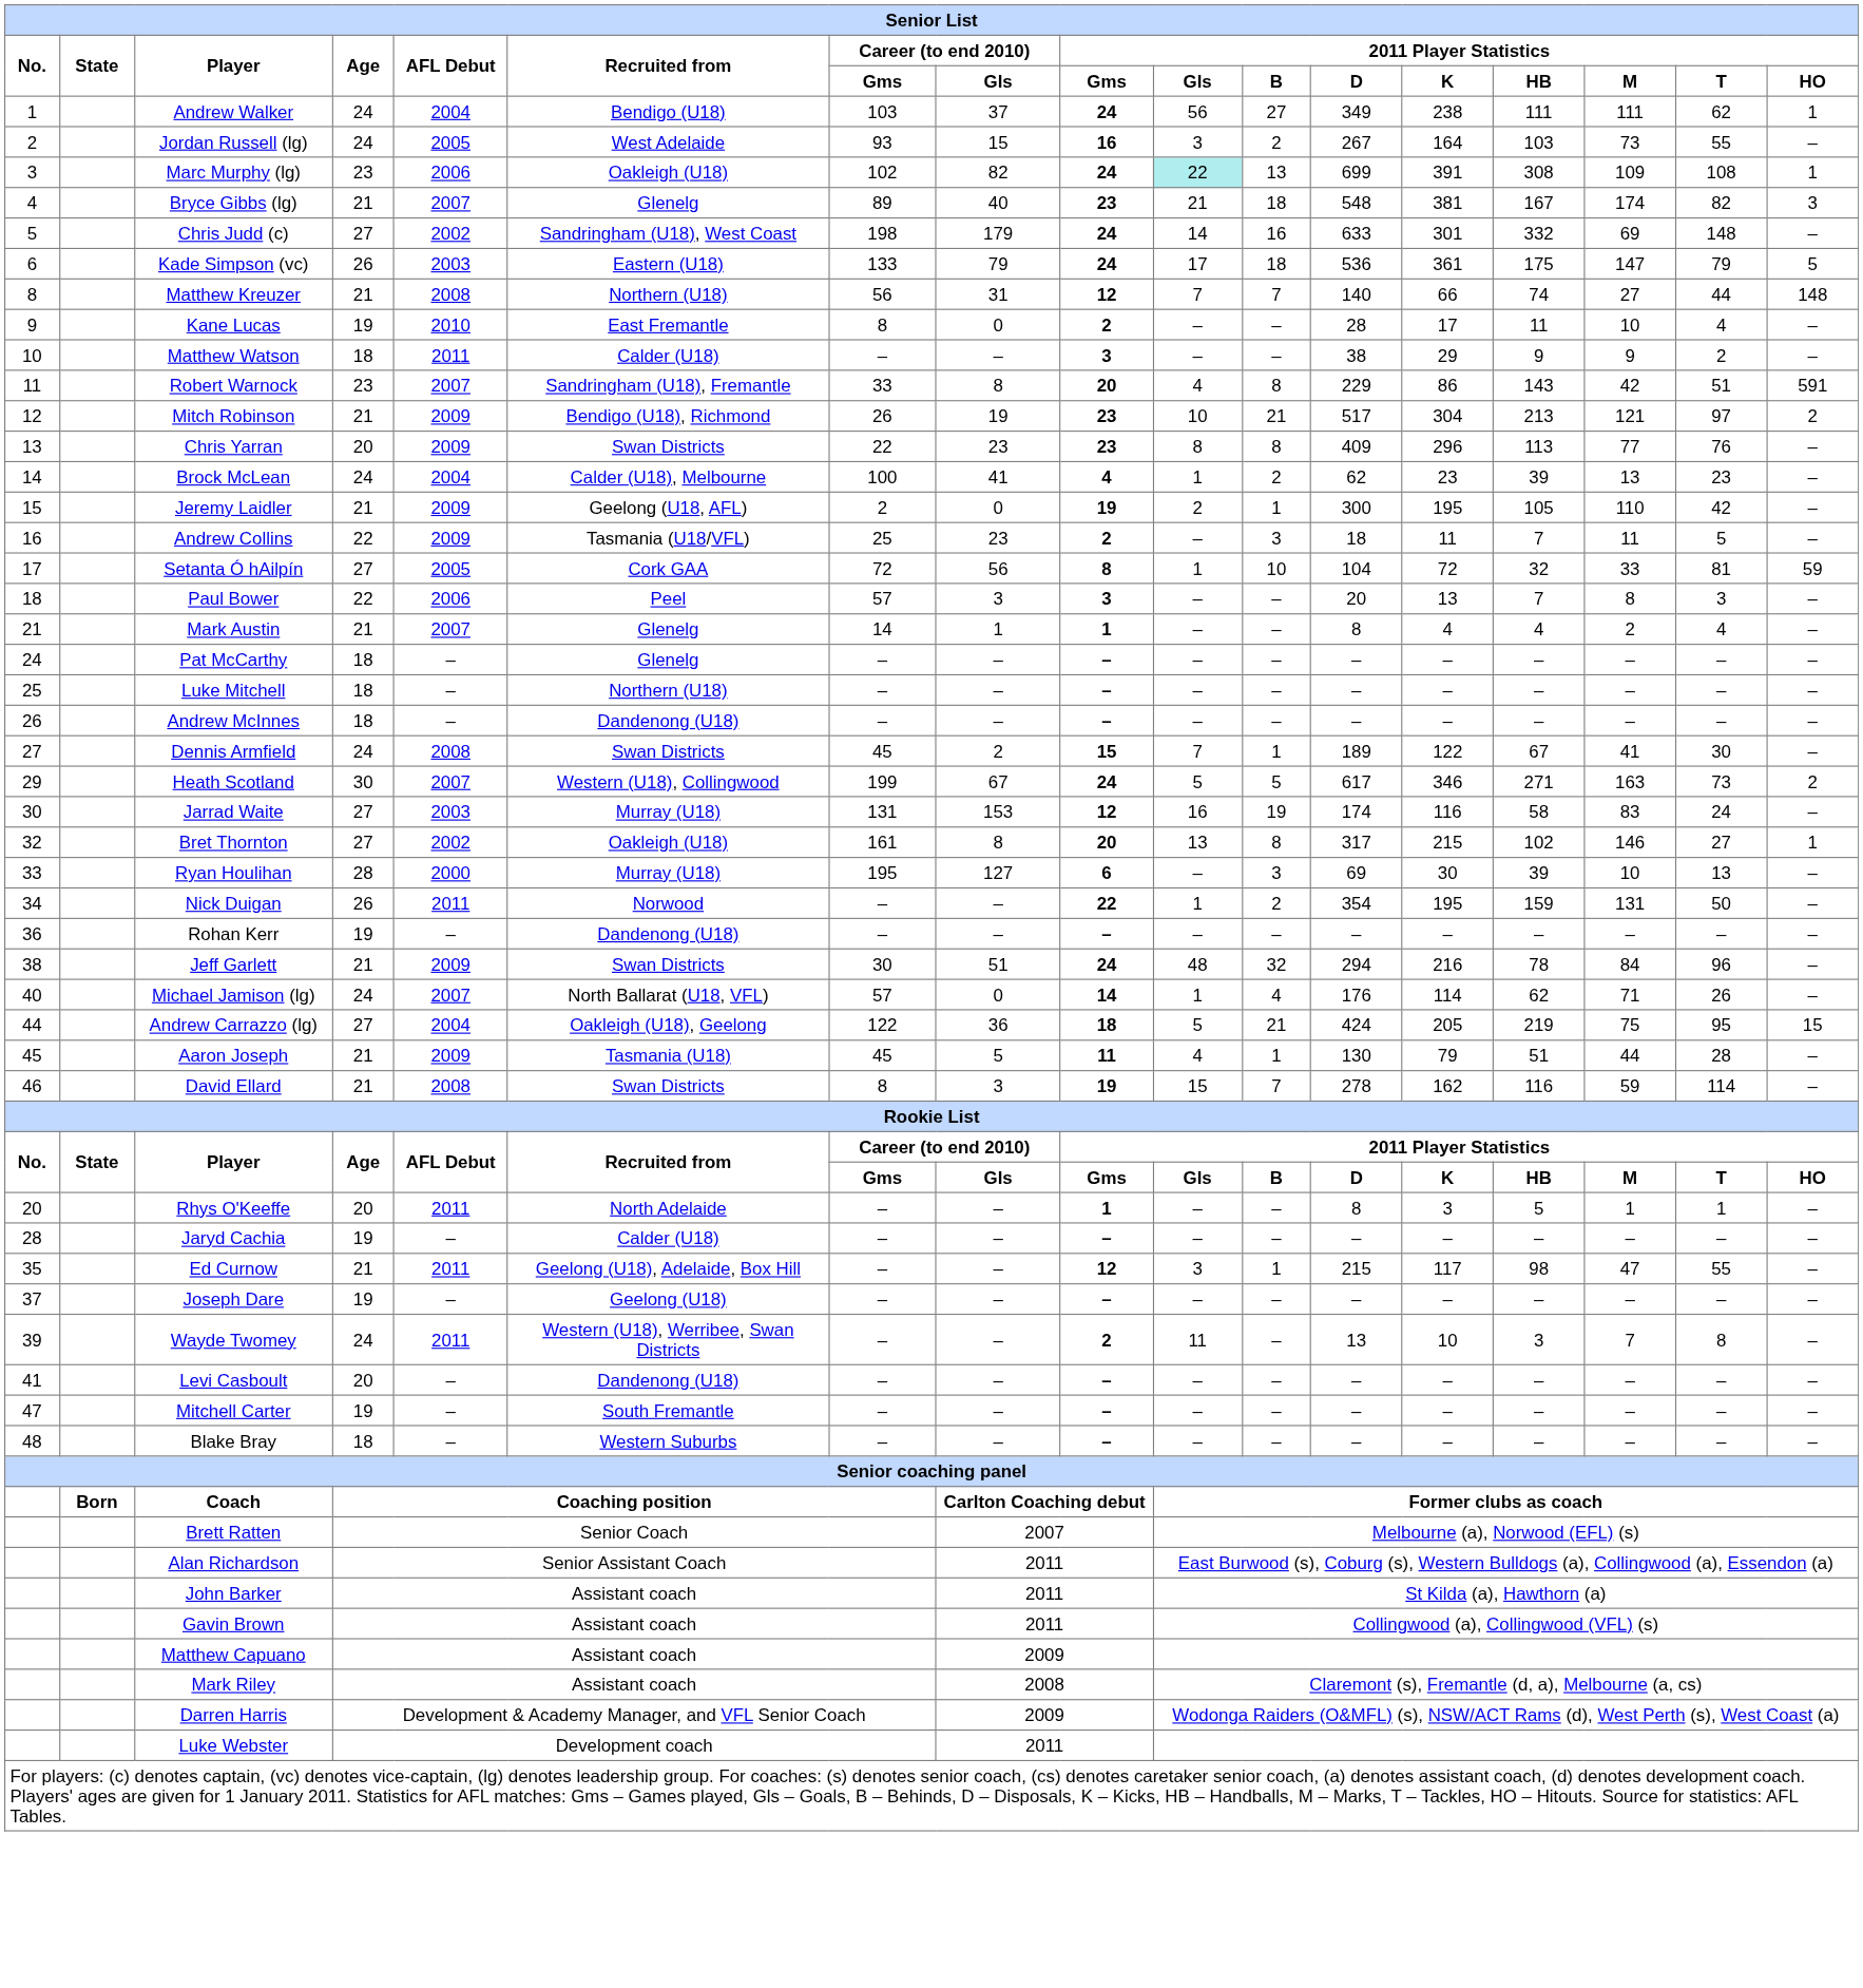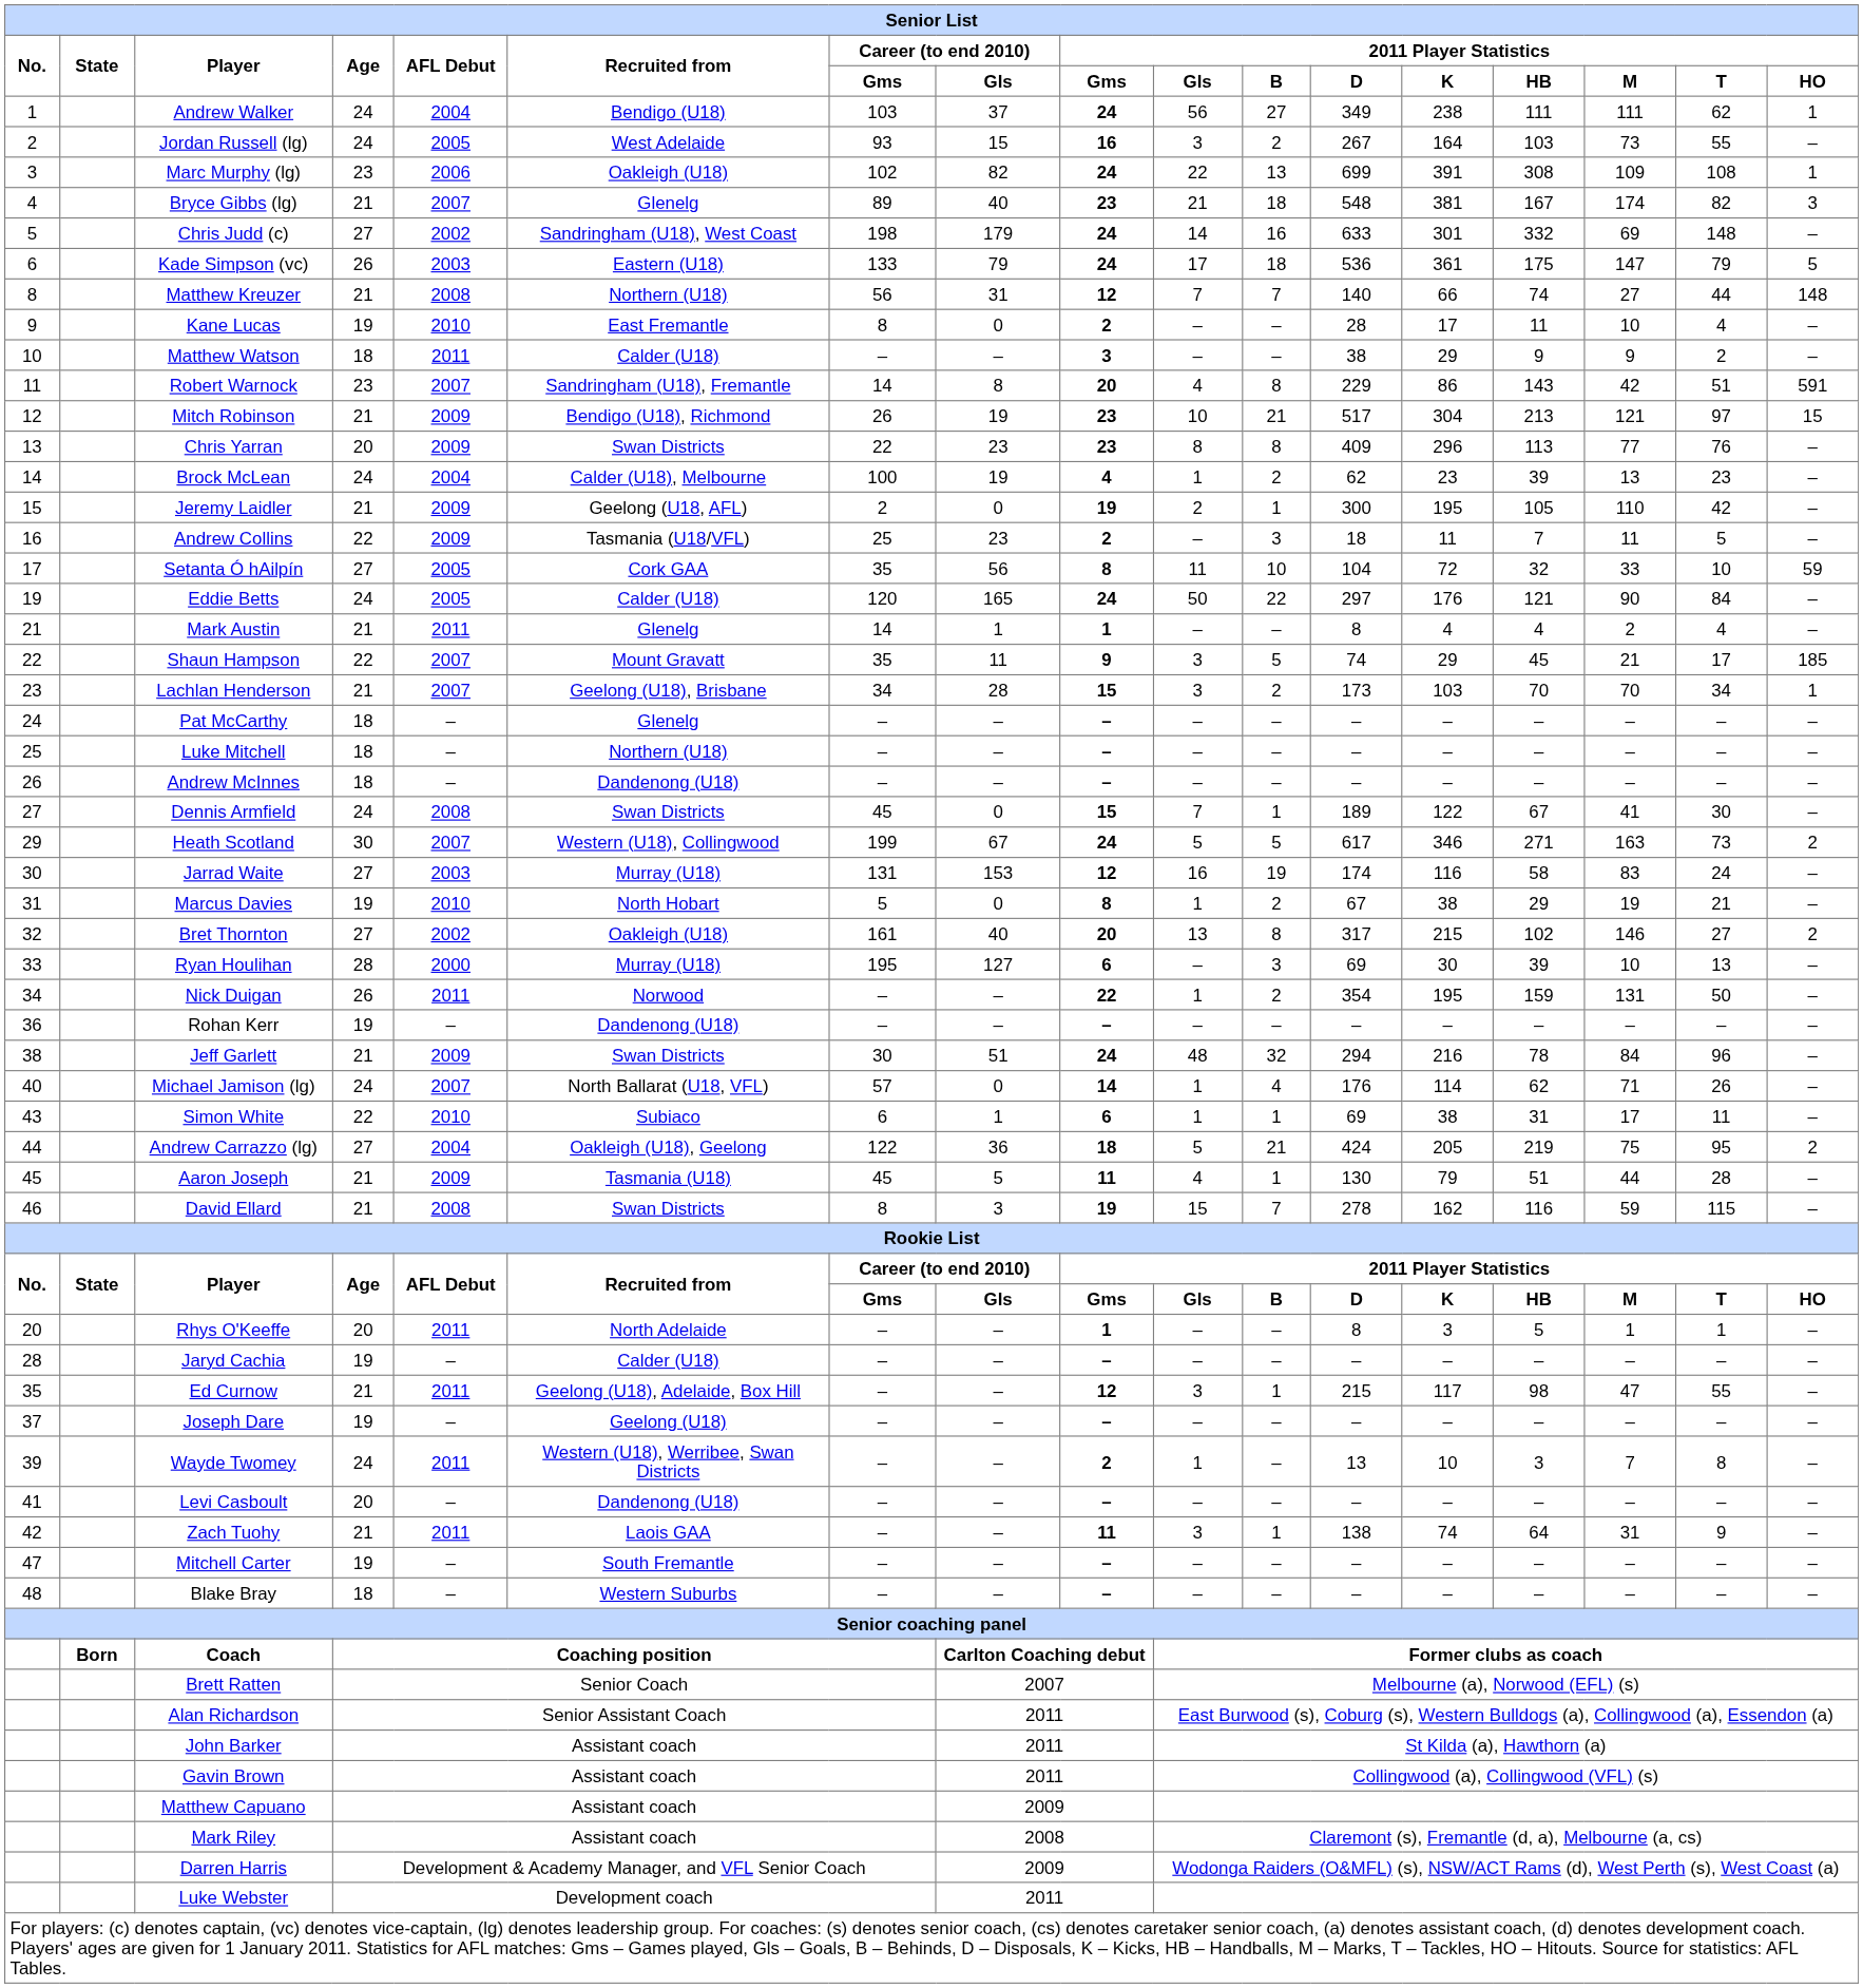Marc Murphy (lg) | 2011 Player Statistics / Gls: paleturquoise background -> no background
Robert Warnock | Career (to end 2010) / Gms: 33 -> 14
Mitch Robinson | 2011 Player Statistics / HO: 2 -> 15
Brock McLean | Career (to end 2010) / Gls: 41 -> 19
Setanta Ó hAilpín | Career (to end 2010) / Gms: 72 -> 35
Setanta Ó hAilpín | 2011 Player Statistics / Gls: 1 -> 11
Setanta Ó hAilpín | 2011 Player Statistics / T: 81 -> 10
- row: 18 | Paul Bower | 22 | 2006 | Peel | 57 | 3 | 3 | – | – | 20 | 13 | 7 | 8 | 3 | –
+ row: 19 | Eddie Betts | 24 | 2005 | Calder (U18) | 120 | 165 | 24 | 50 | 22 | 297 | 176 | 121 | 90 | 84 | –
Mark Austin | AFL Debut: 2007 -> 2011
+ row: 22 | Shaun Hampson | 22 | 2007 | Mount Gravatt | 35 | 11 | 9 | 3 | 5 | 74 | 29 | 45 | 21 | 17 | 185
+ row: 23 | Lachlan Henderson | 21 | 2007 | Geelong (U18), Brisbane | 34 | 28 | 15 | 3 | 2 | 173 | 103 | 70 | 70 | 34 | 1
Dennis Armfield | Career (to end 2010) / Gls: 2 -> 0
+ row: 31 | Marcus Davies | 19 | 2010 | North Hobart | 5 | 0 | 8 | 1 | 2 | 67 | 38 | 29 | 19 | 21 | –
Bret Thornton | Career (to end 2010) / Gls: 8 -> 40
Bret Thornton | 2011 Player Statistics / HO: 1 -> 2
+ row: 43 | Simon White | 22 | 2010 | Subiaco | 6 | 1 | 6 | 1 | 1 | 69 | 38 | 31 | 17 | 11 | –
Andrew Carrazzo (lg) | 2011 Player Statistics / HO: 15 -> 2
David Ellard | 2011 Player Statistics / T: 114 -> 115
Wayde Twomey | 2011 Player Statistics / Gls: 11 -> 1
+ row: 42 | Zach Tuohy | 21 | 2011 | Laois GAA | – | – | 11 | 3 | 1 | 138 | 74 | 64 | 31 | 9 | –
